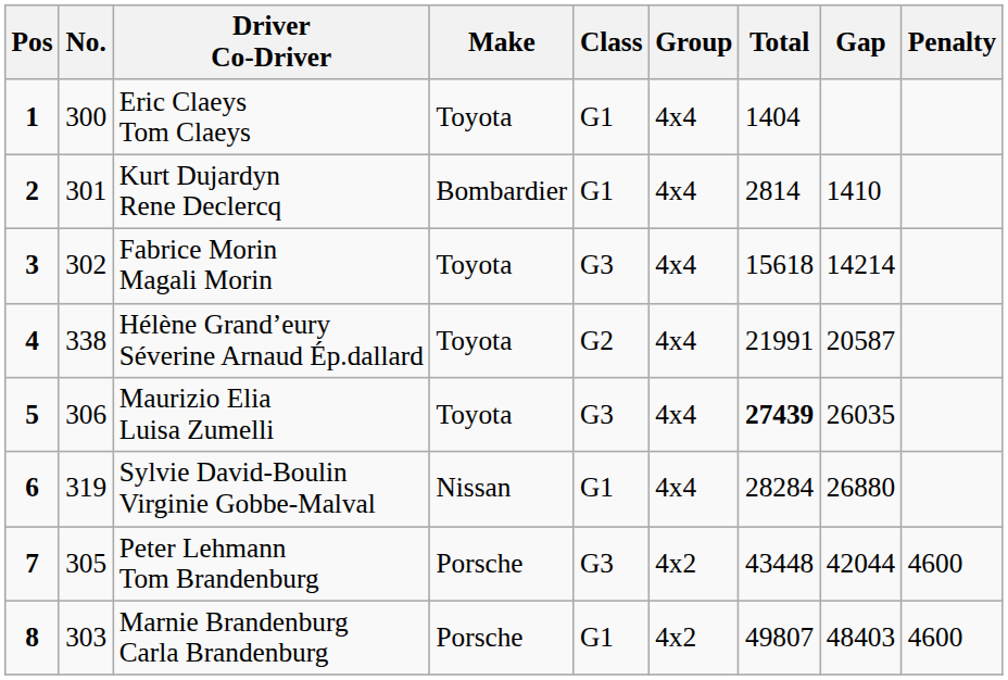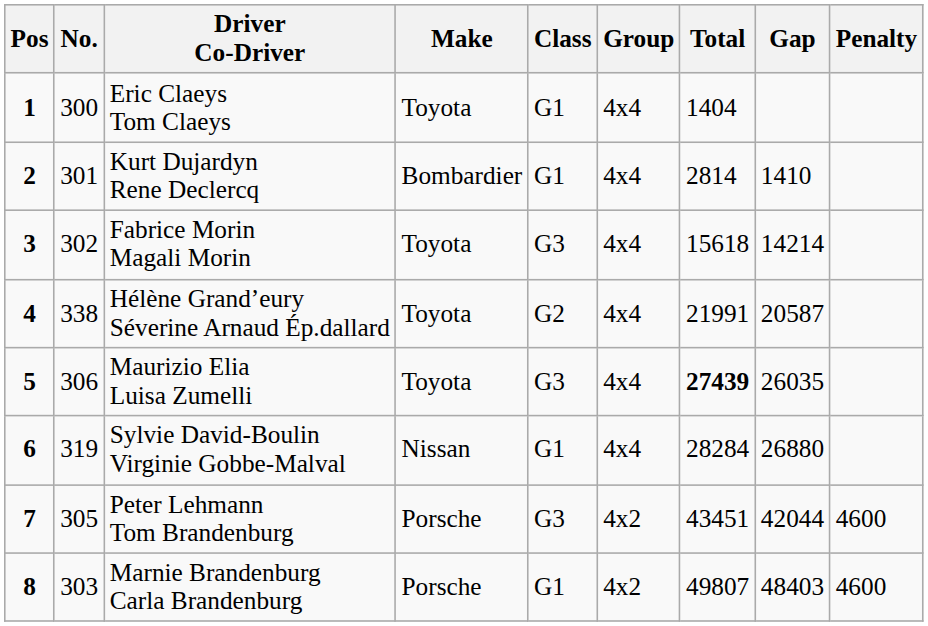Peter Lehmann Tom Brandenburg | Total: 43448 -> 43451
